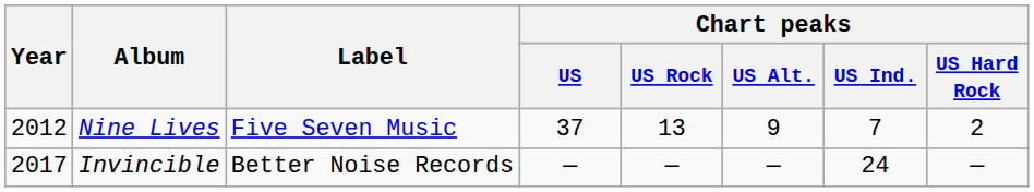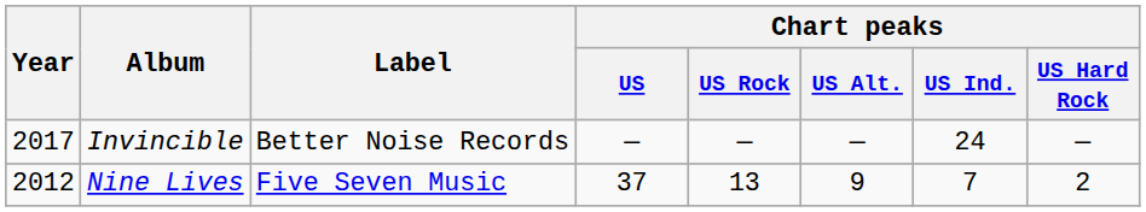rows swapped: Nine Lives <-> Invincible
